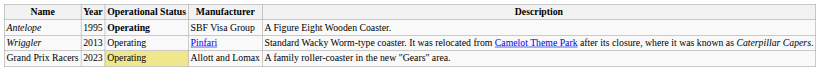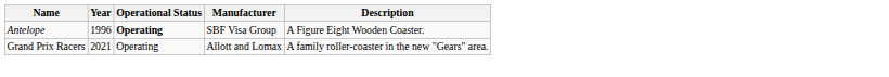Antelope | Year: 1995 -> 1996
- row: Wriggler | 2013 | Operating | Pinfari | Standard Wacky Worm-type coaster. It was relocated from Camelot Theme Park after its closure, where it was known as Caterpillar Capers.
Grand Prix Racers | Year: 2023 -> 2021
Grand Prix Racers | Operational Status: khaki background -> no background
